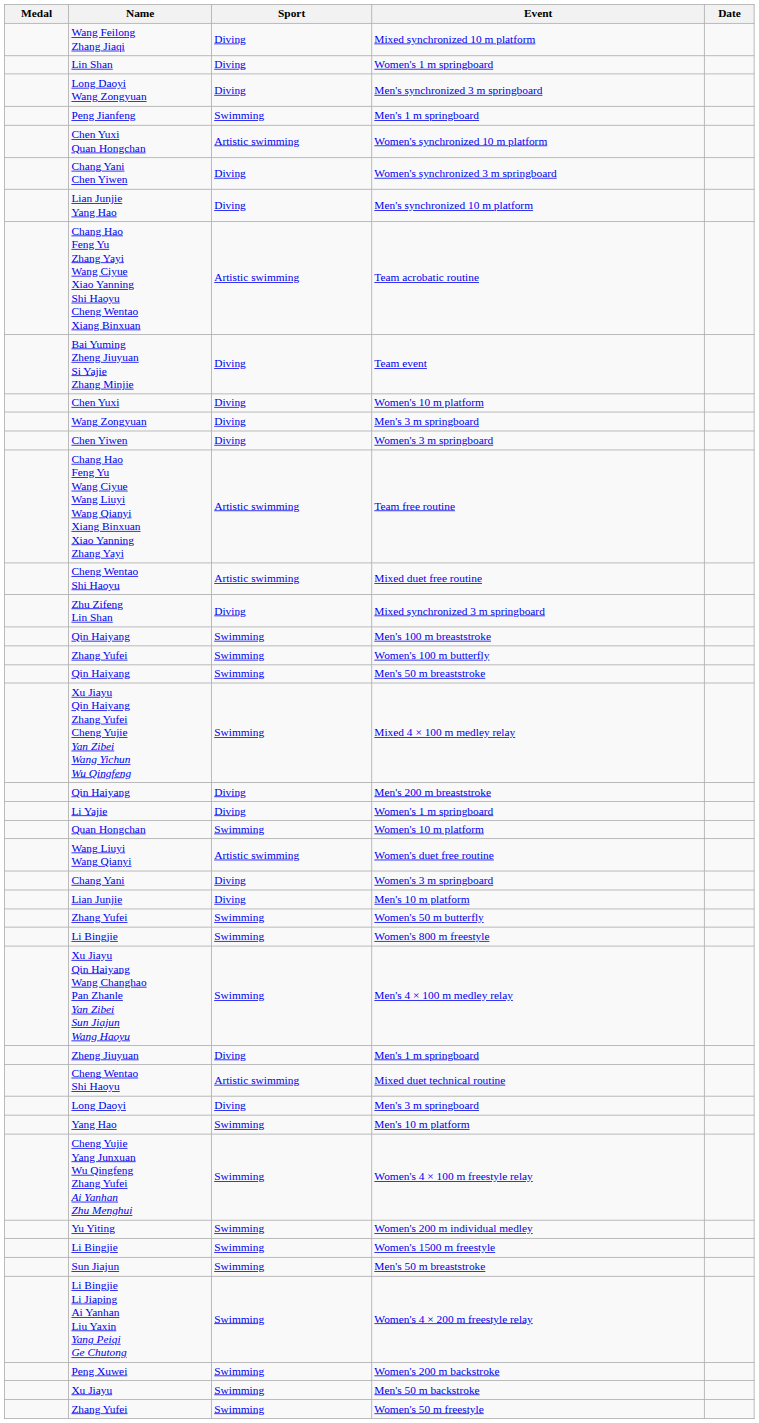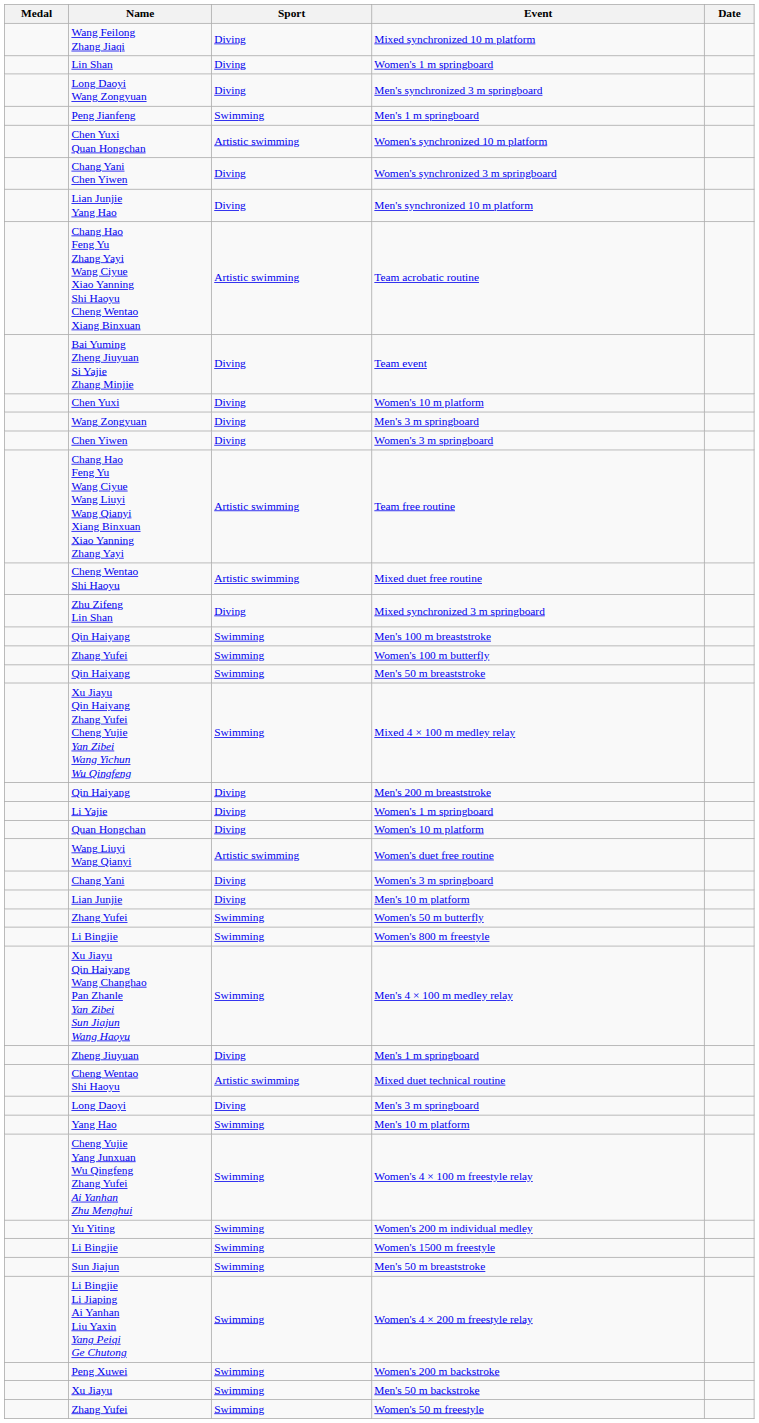Quan Hongchan | Sport: Swimming -> Diving
